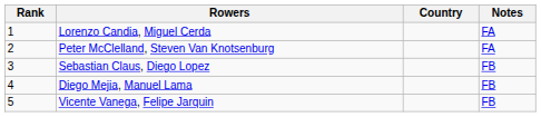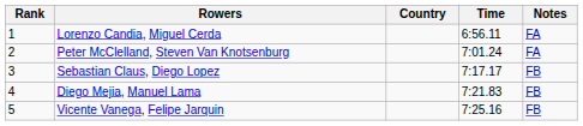+ column: Time | 6:56.11 | 7:01.24 | 7:17.17 | 7:21.83 | 7:25.16
